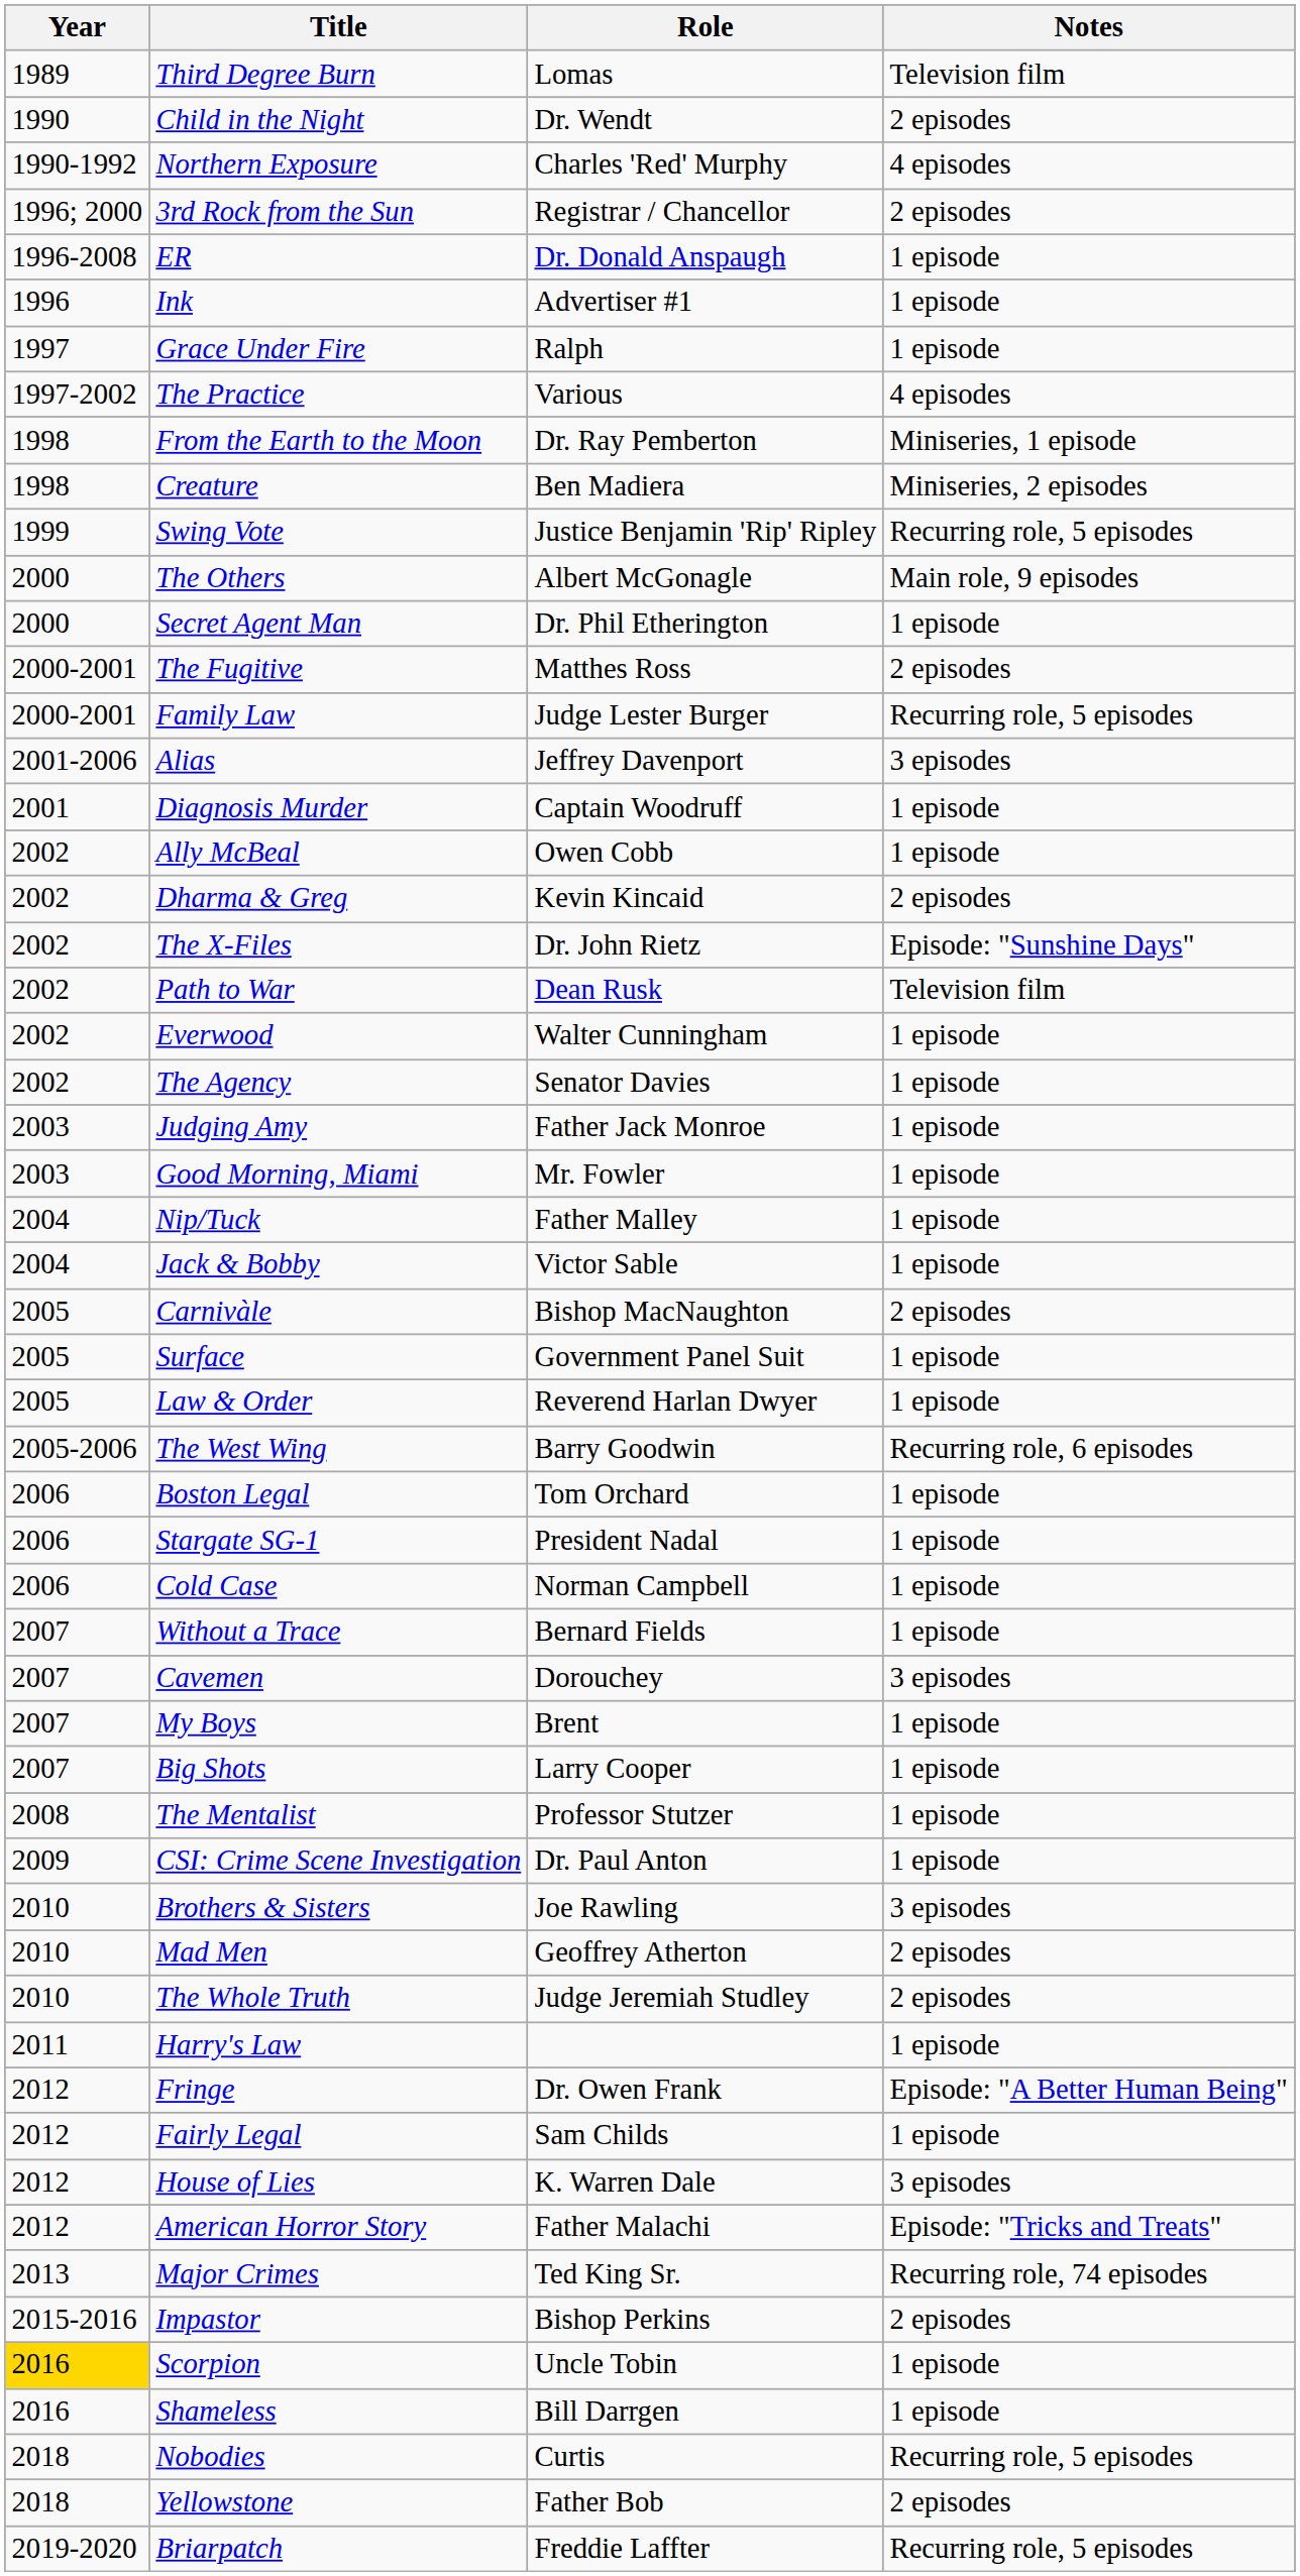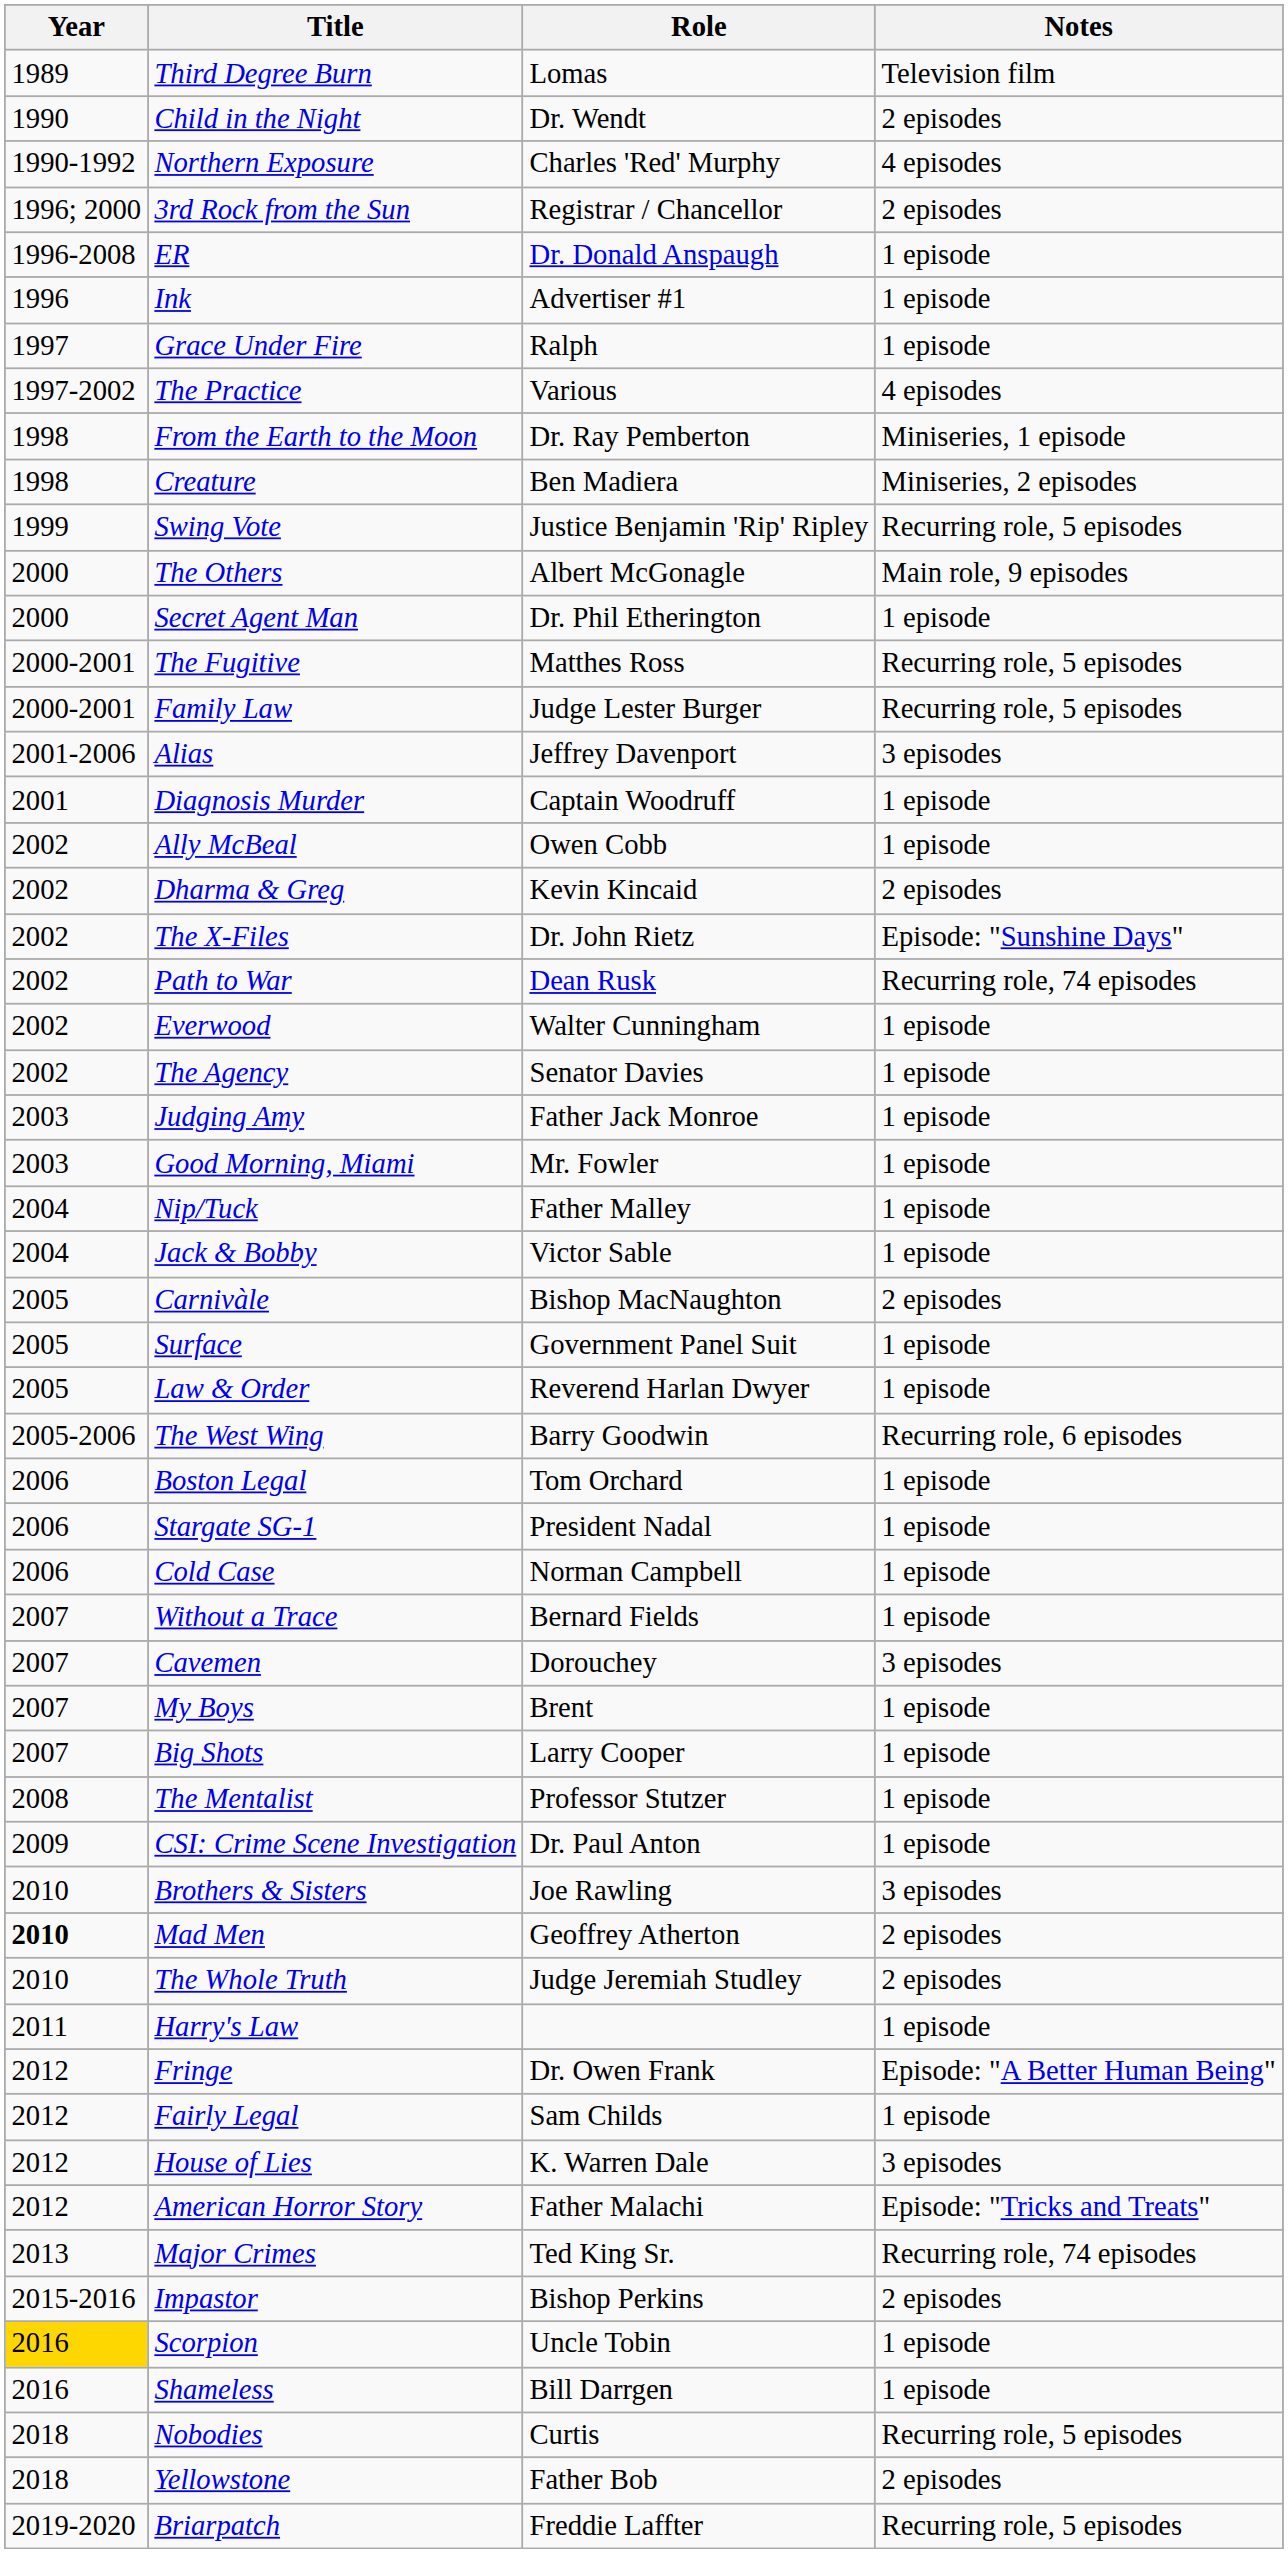The Fugitive | Notes: 2 episodes -> Recurring role, 5 episodes
Path to War | Notes: Television film -> Recurring role, 74 episodes
Mad Men | Year: normal -> bold
